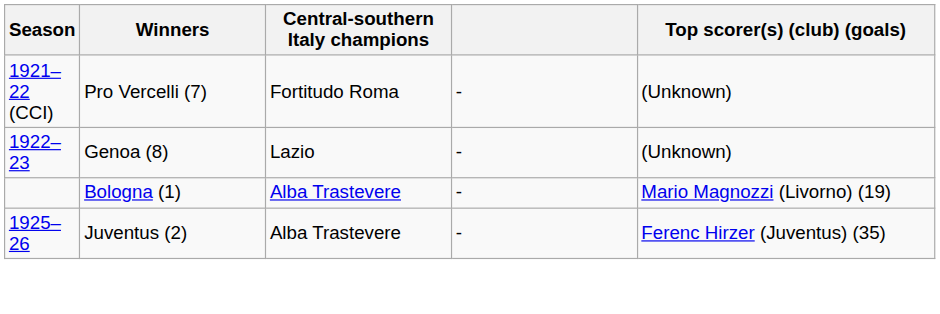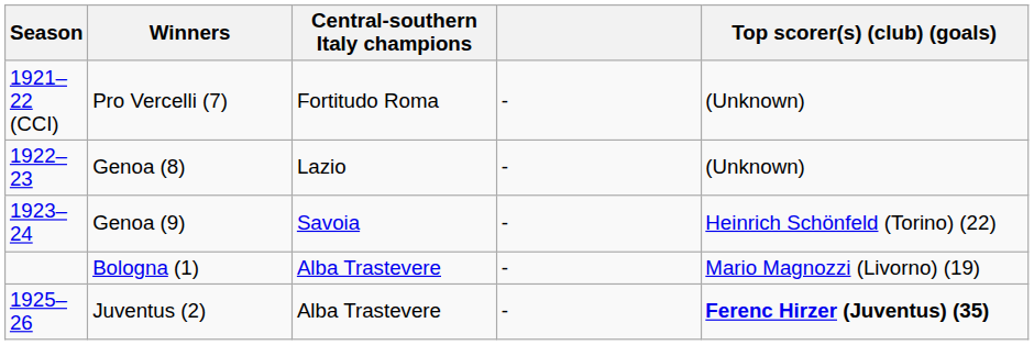+ row: 1923–24 | Genoa (9) | Savoia | - | Heinrich Schönfeld (Torino) (22)
Juventus (2) | Top scorer(s) (club) (goals): normal -> bold
